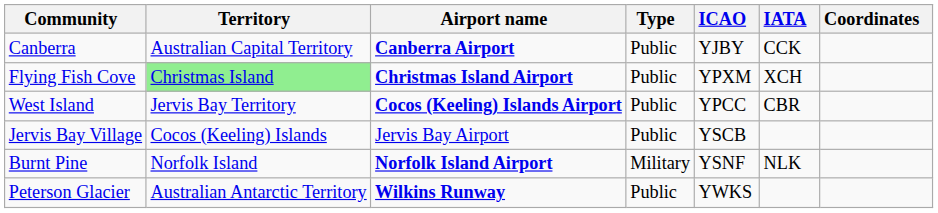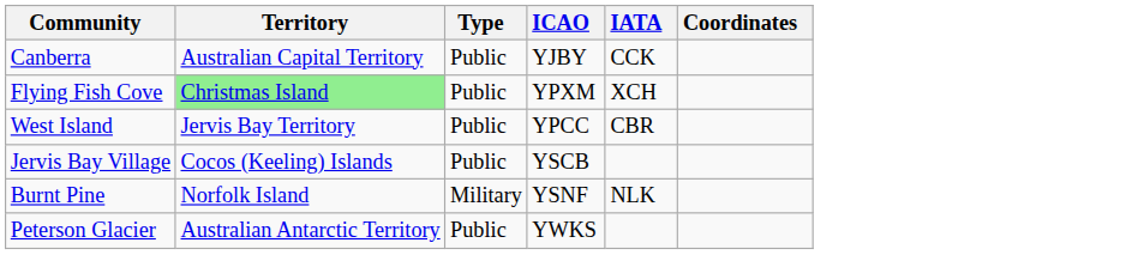- column: Airport name | Canberra Airport | Christmas Island Airport | Cocos (Keeling) Islands Airport | Jervis Bay Airport | Norfolk Island Airport | Wilkins Runway
